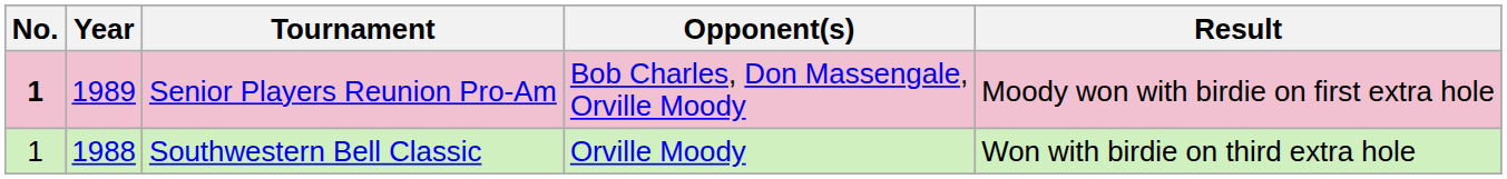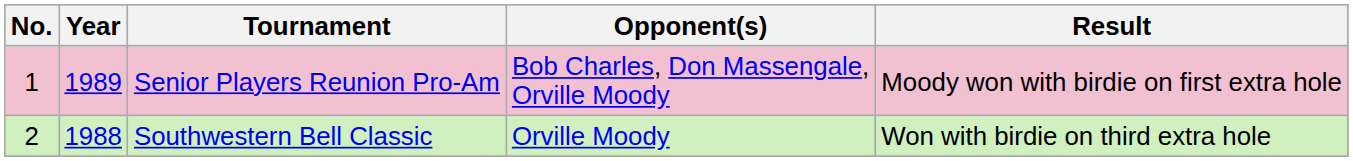Senior Players Reunion Pro-Am | No.: bold -> normal
Southwestern Bell Classic | No.: 1 -> 2
